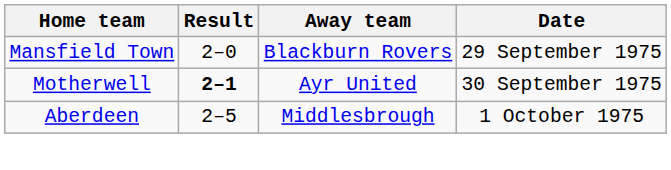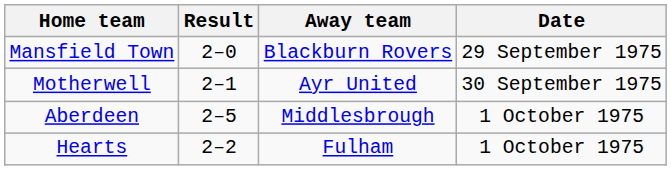Motherwell | Result: bold -> normal
+ row: Hearts | 2–2 | Fulham | 1 October 1975
